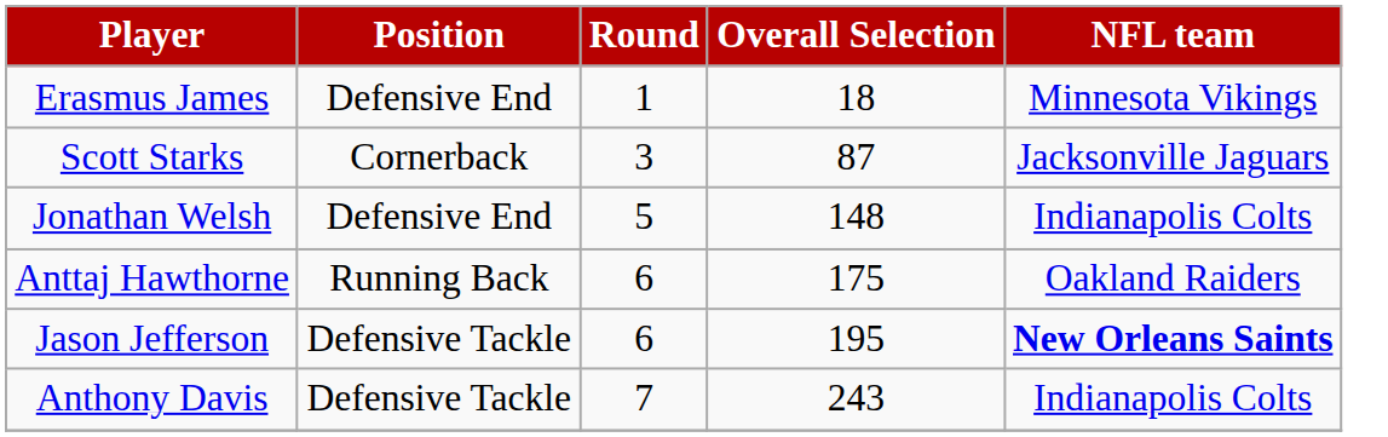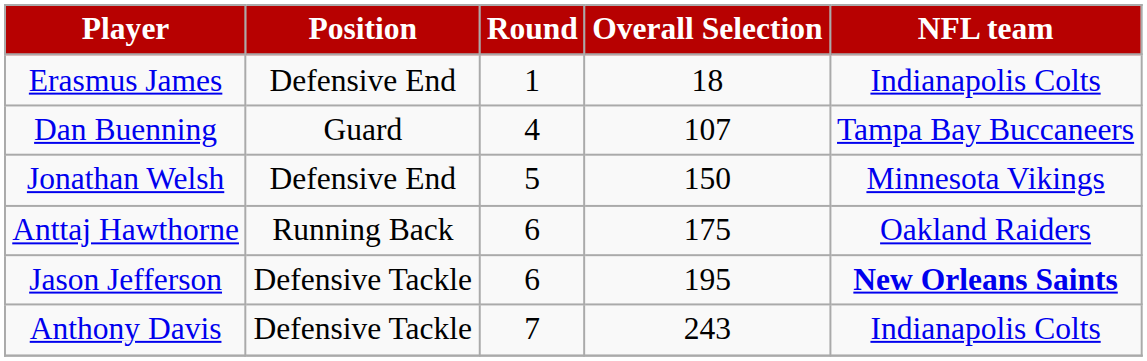Erasmus James | NFL team: Minnesota Vikings -> Indianapolis Colts
- row: Scott Starks | Cornerback | 3 | 87 | Jacksonville Jaguars
+ row: Dan Buenning | Guard | 4 | 107 | Tampa Bay Buccaneers
Jonathan Welsh | Overall Selection: 148 -> 150
Jonathan Welsh | NFL team: Indianapolis Colts -> Minnesota Vikings
